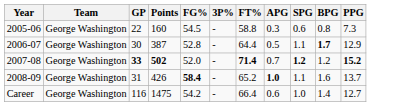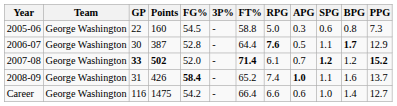+ column: RPG | 5.0 | 7.6 | 6.1 | 7.4 | 6.6
